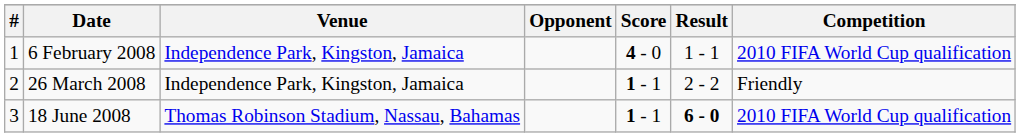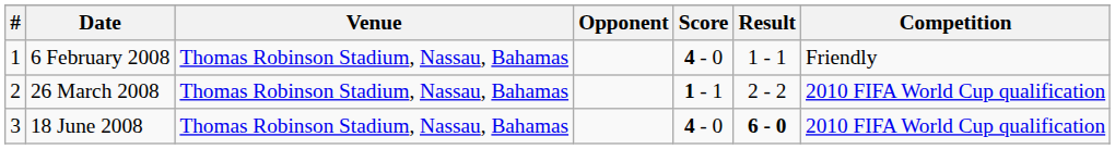6 February 2008 | Venue: Independence Park, Kingston, Jamaica -> Thomas Robinson Stadium, Nassau, Bahamas
6 February 2008 | Competition: 2010 FIFA World Cup qualification -> Friendly
26 March 2008 | Venue: Independence Park, Kingston, Jamaica -> Thomas Robinson Stadium, Nassau, Bahamas
26 March 2008 | Competition: Friendly -> 2010 FIFA World Cup qualification
18 June 2008 | Score: 1 - 1 -> 4 - 0
